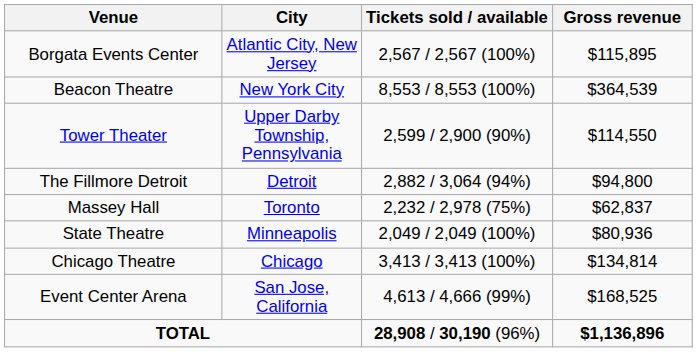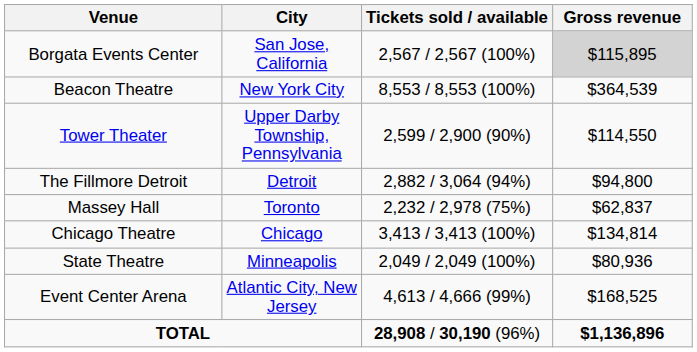Borgata Events Center | City: Atlantic City, New Jersey -> San Jose, California
Borgata Events Center | Gross revenue: no background -> lightgrey background
rows swapped: Chicago Theatre <-> State Theatre
Event Center Arena | City: San Jose, California -> Atlantic City, New Jersey
